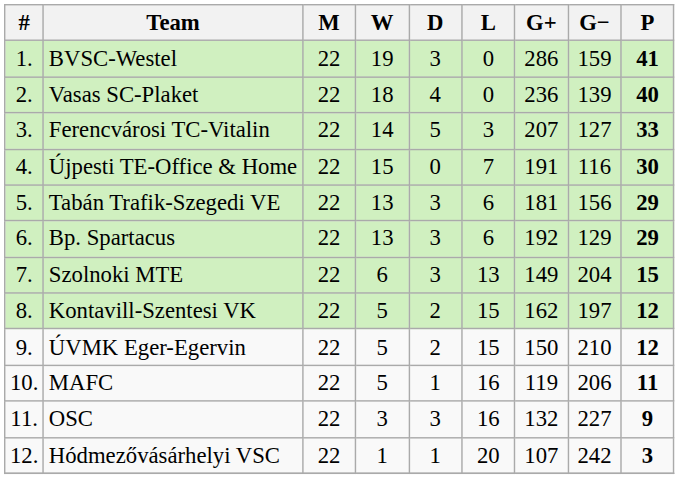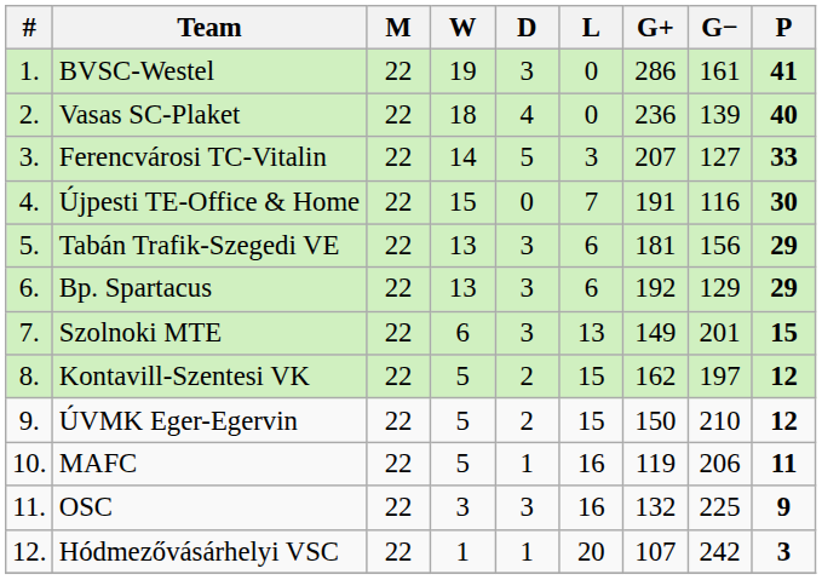BVSC-Westel | G−: 159 -> 161
Szolnoki MTE | G−: 204 -> 201
OSC | G−: 227 -> 225
